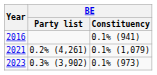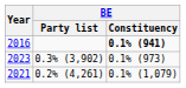2016 | BE / Constituency: normal -> bold
rows swapped: 2021 <-> 2023
